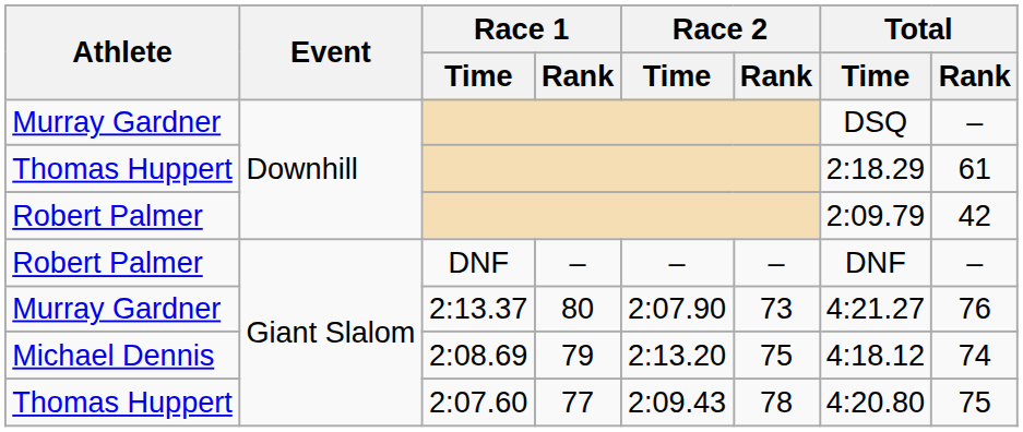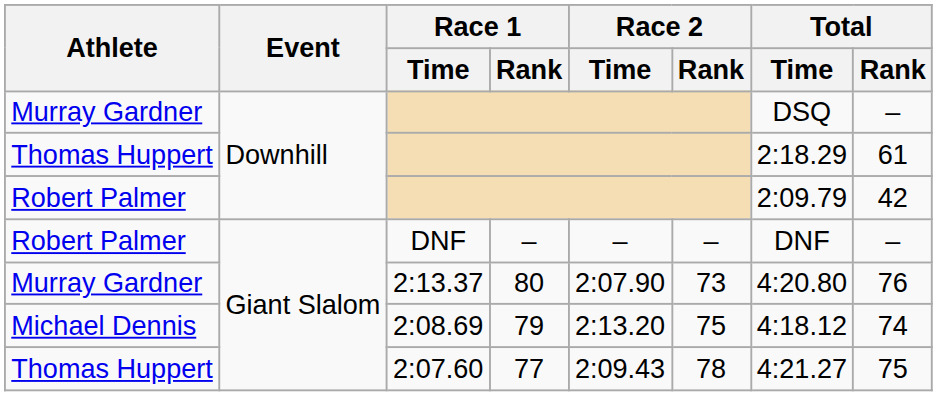2:13.37 | Total / Time: 4:21.27 -> 4:20.80
2:07.60 | Total / Time: 4:20.80 -> 4:21.27
